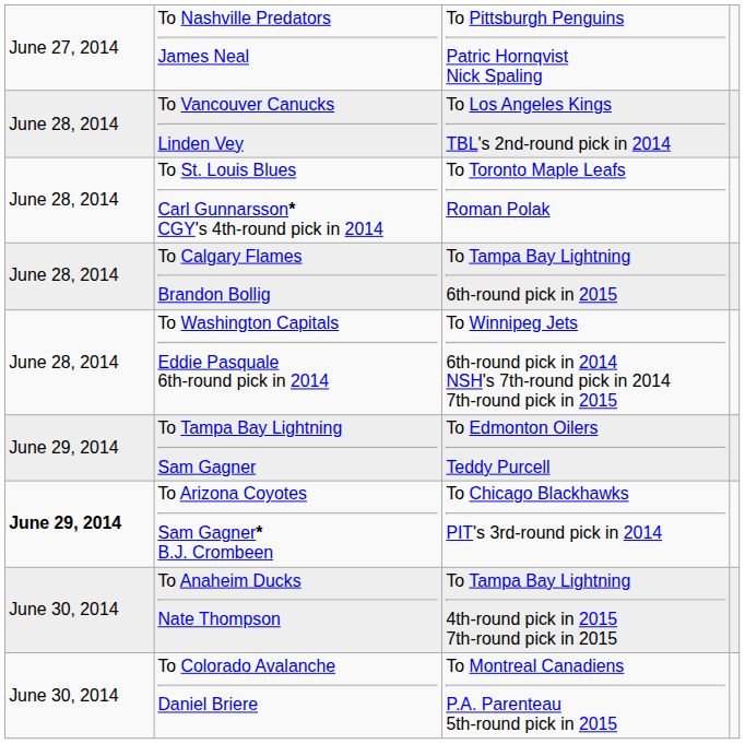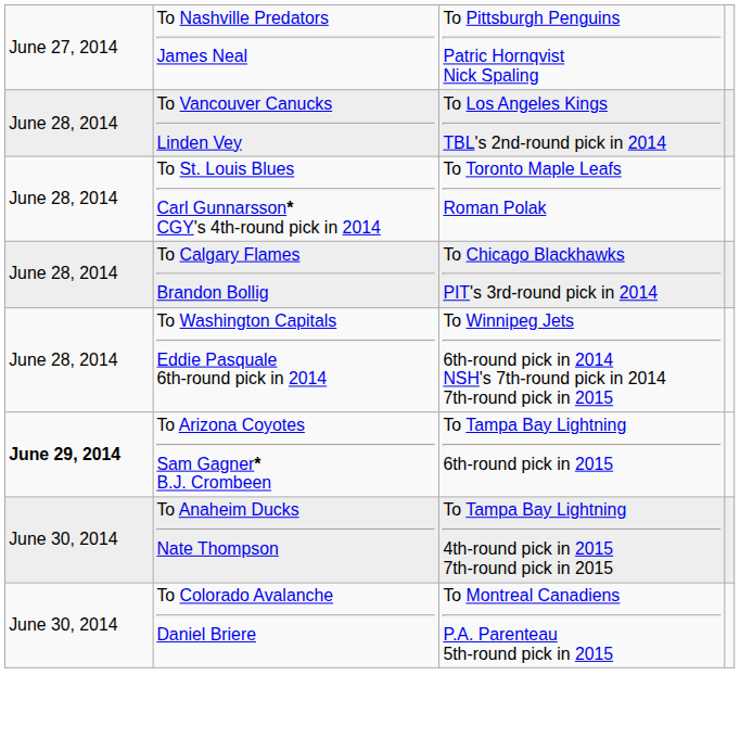To Calgary Flames Brandon Bollig | column 3: To Tampa Bay Lightning 6th-round pick in 2015 -> To Chicago Blackhawks PIT's 3rd-round pick in 2014
- row: June 29, 2014 | To Tampa Bay Lightning Sam Gagner | To Edmonton Oilers Teddy Purcell
To Arizona Coyotes Sam Gagner* B.J. Crombeen | column 3: To Chicago Blackhawks PIT's 3rd-round pick in 2014 -> To Tampa Bay Lightning 6th-round pick in 2015
